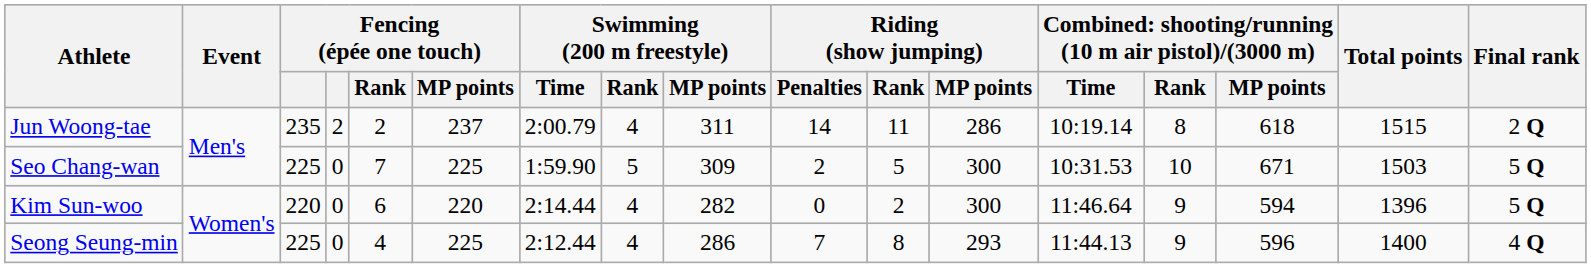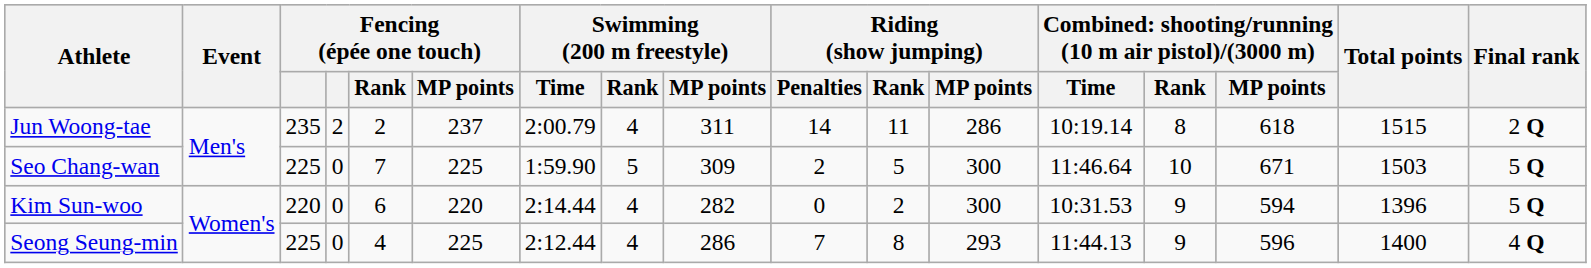Seo Chang-wan | column 13: 10:31.53 -> 11:46.64
Kim Sun-woo | column 13: 11:46.64 -> 10:31.53
